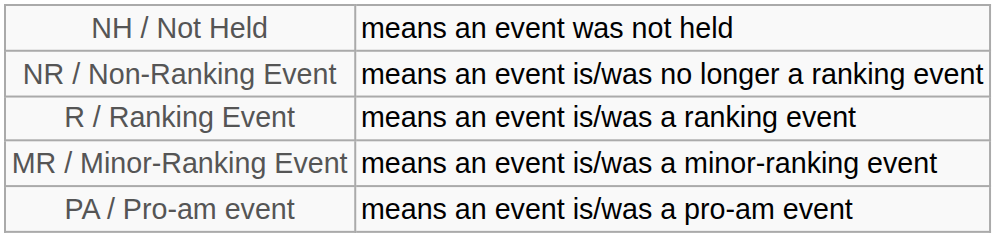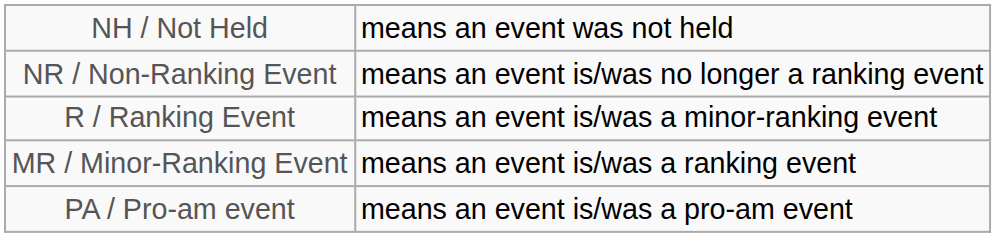R / Ranking Event | column 5: means an event is/was a ranking event -> means an event is/was a minor-ranking event
MR / Minor-Ranking Event | column 5: means an event is/was a minor-ranking event -> means an event is/was a ranking event
